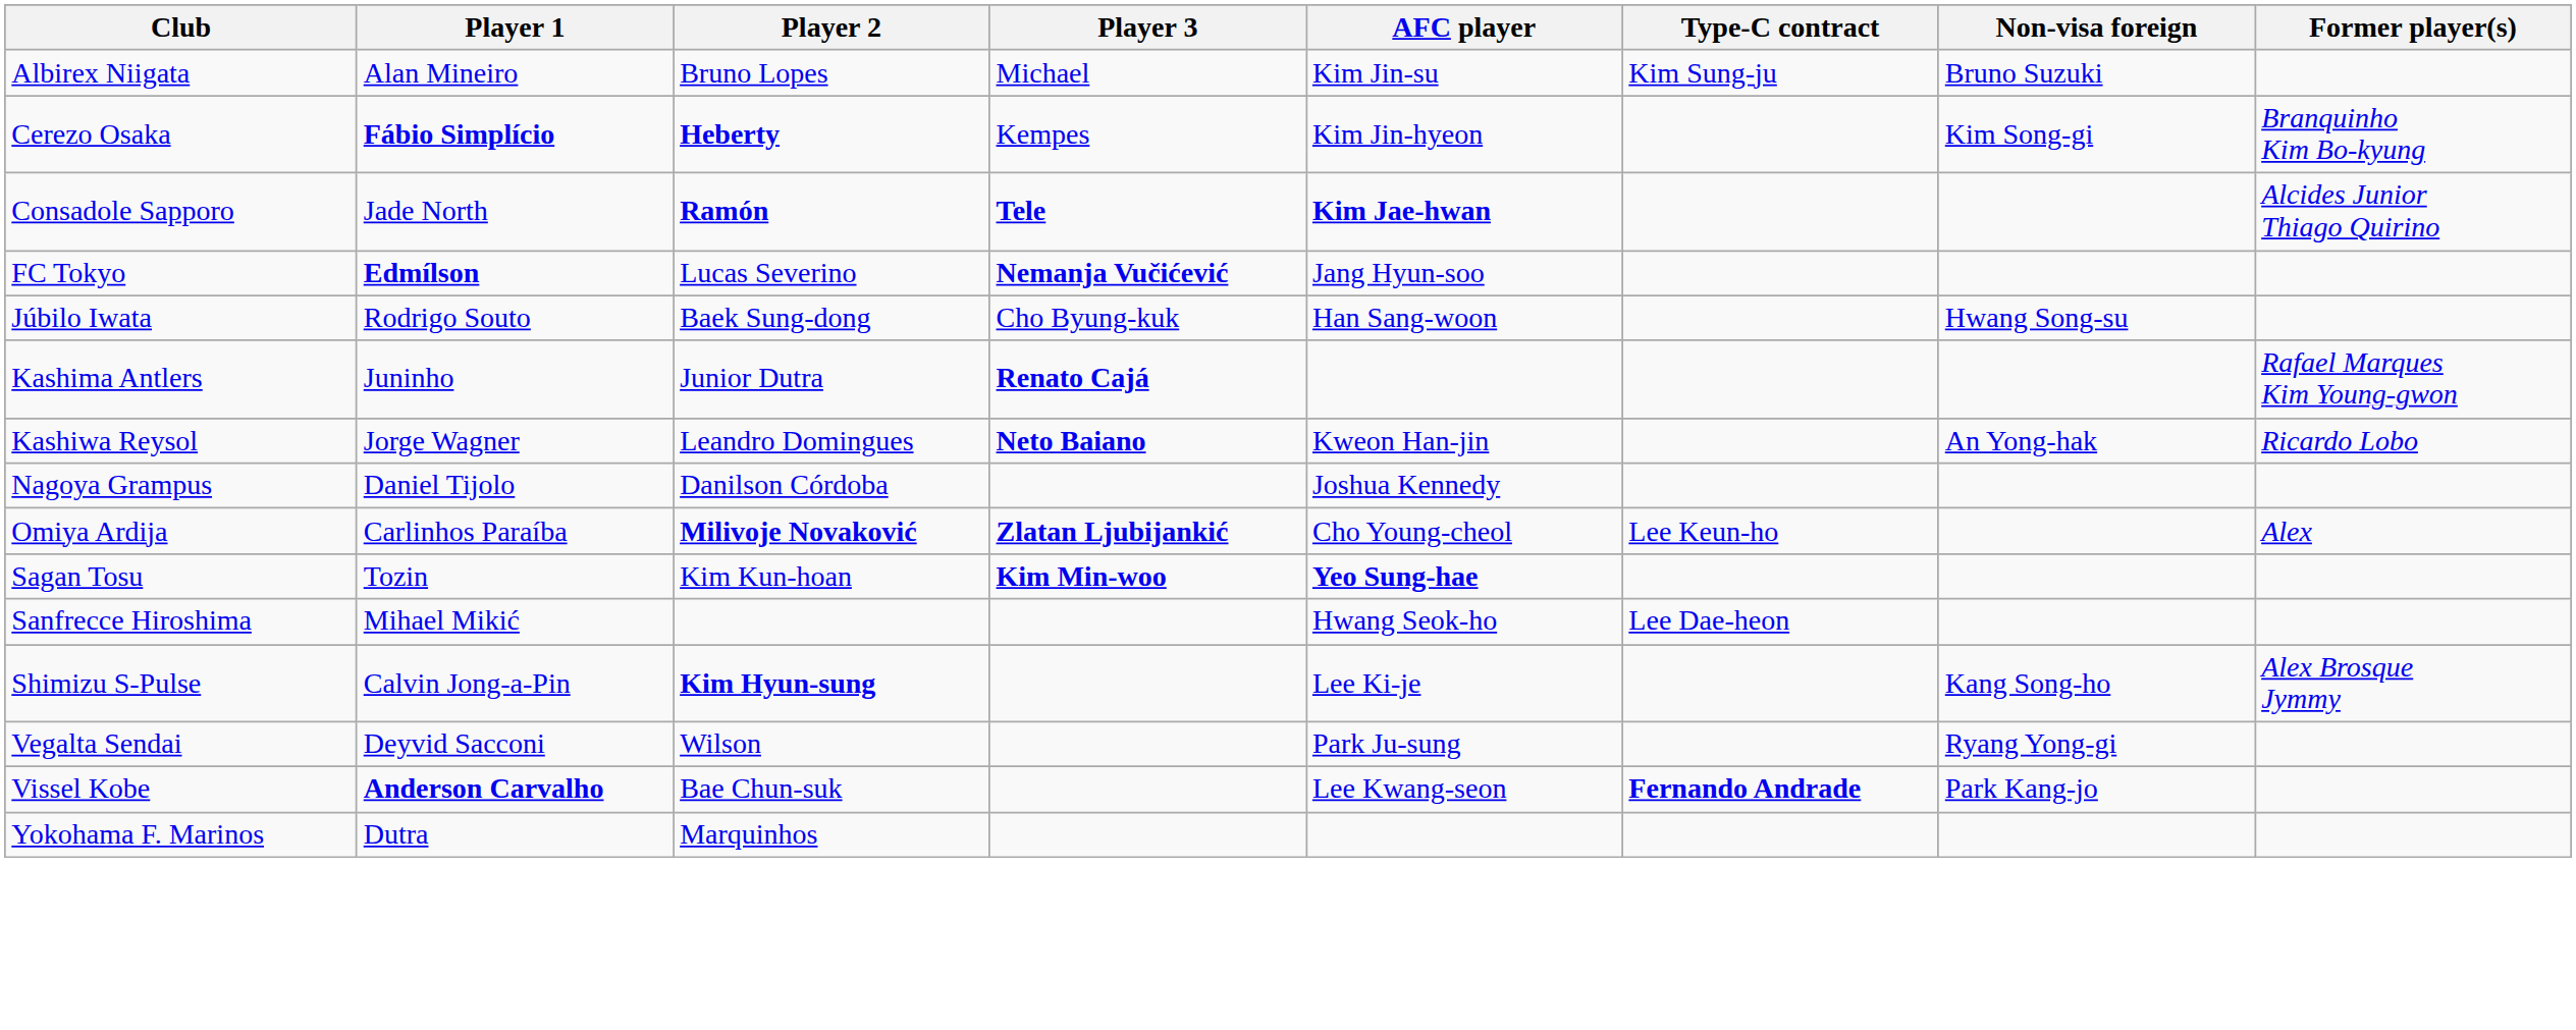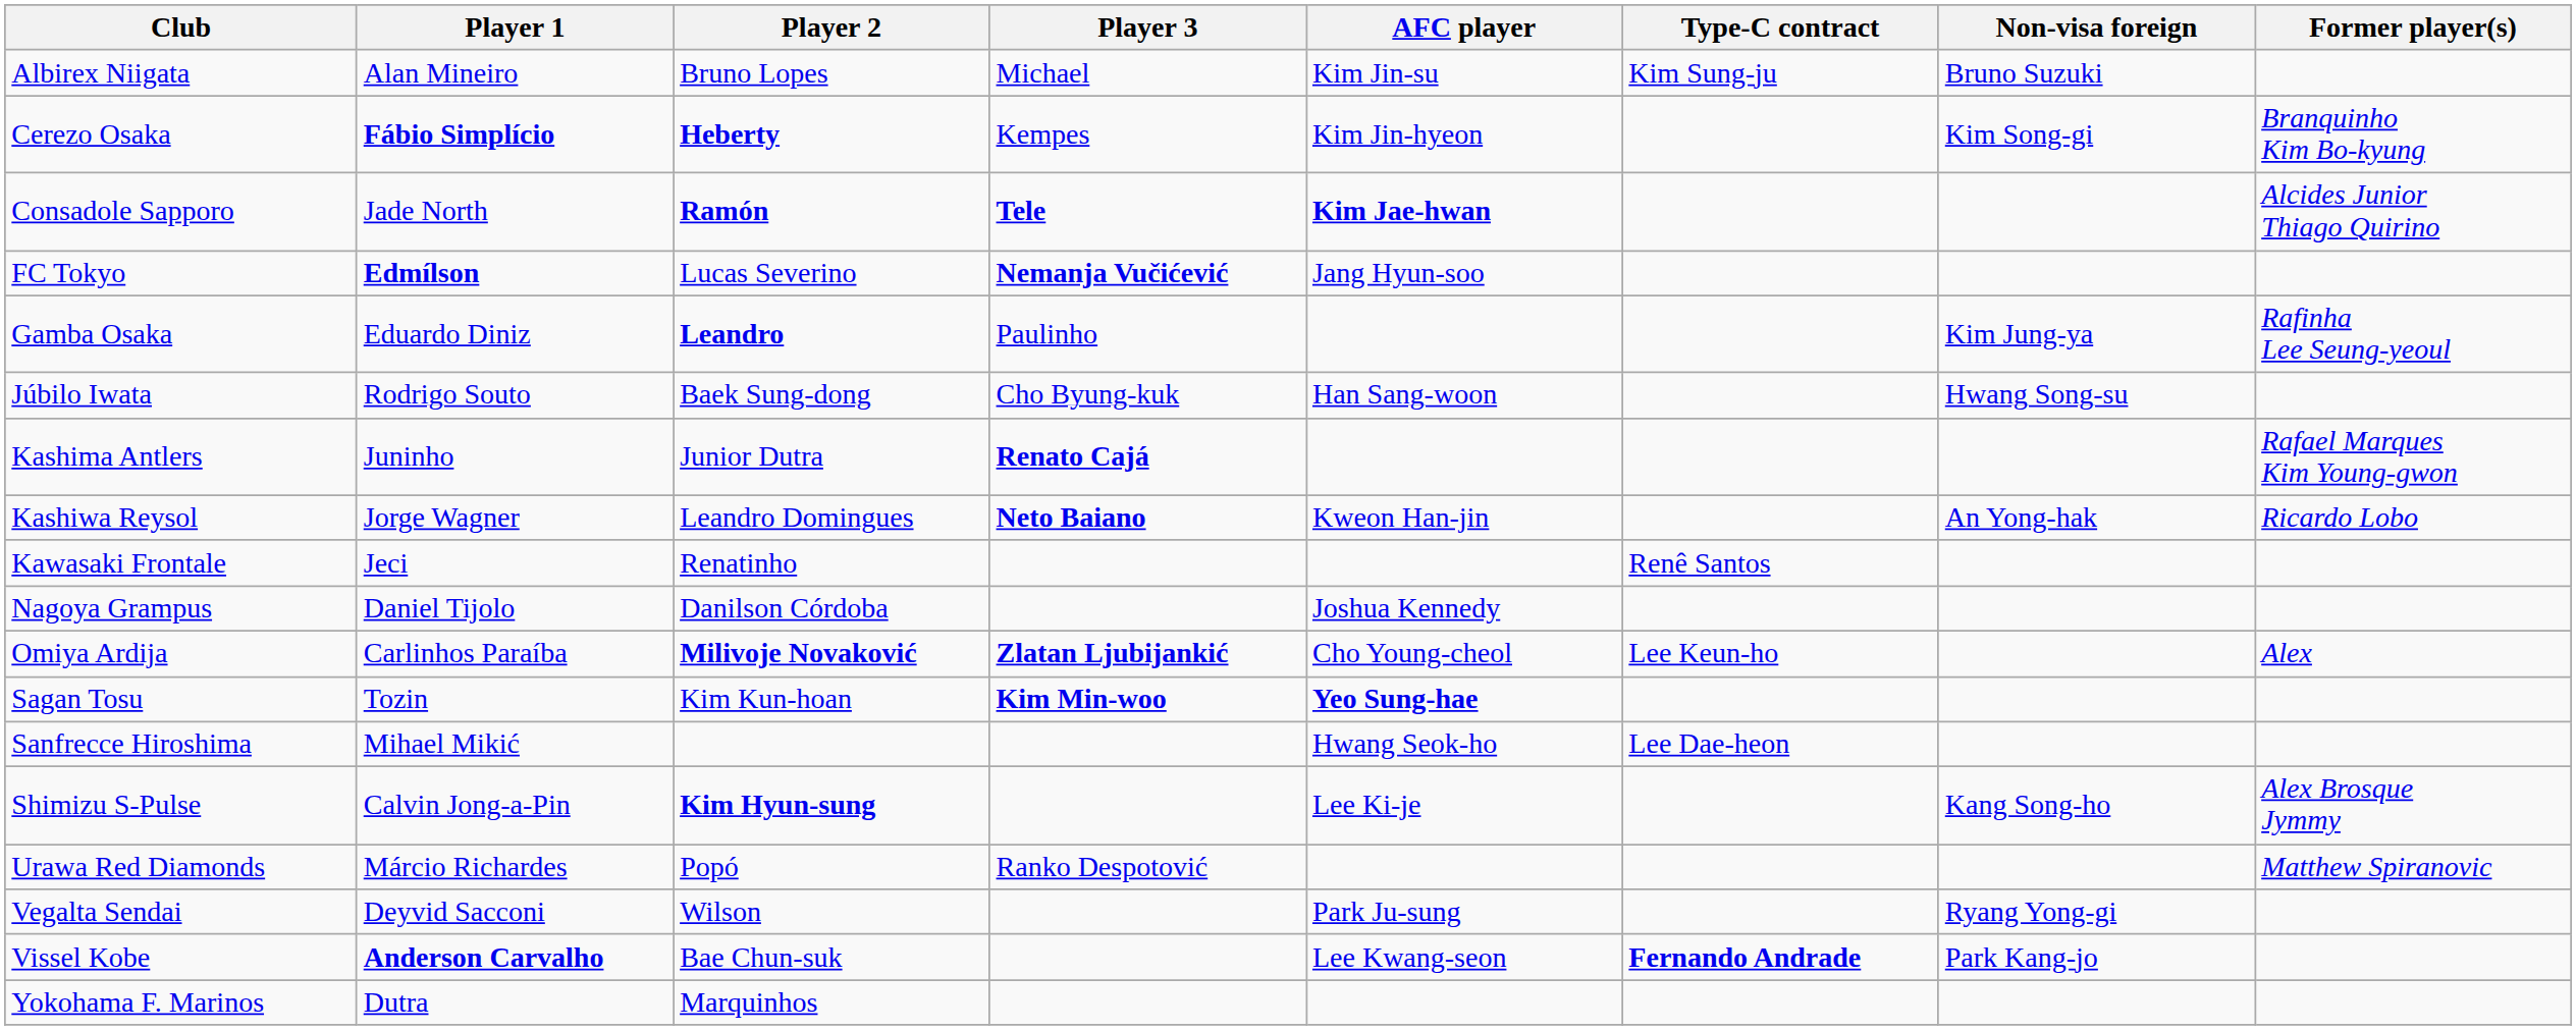+ row: Gamba Osaka | Eduardo Diniz | Leandro | Paulinho | Kim Jung-ya | Rafinha Lee Seung-yeoul
+ row: Kawasaki Frontale | Jeci | Renatinho | Renê Santos
+ row: Urawa Red Diamonds | Márcio Richardes | Popó | Ranko Despotović | Matthew Spiranovic
